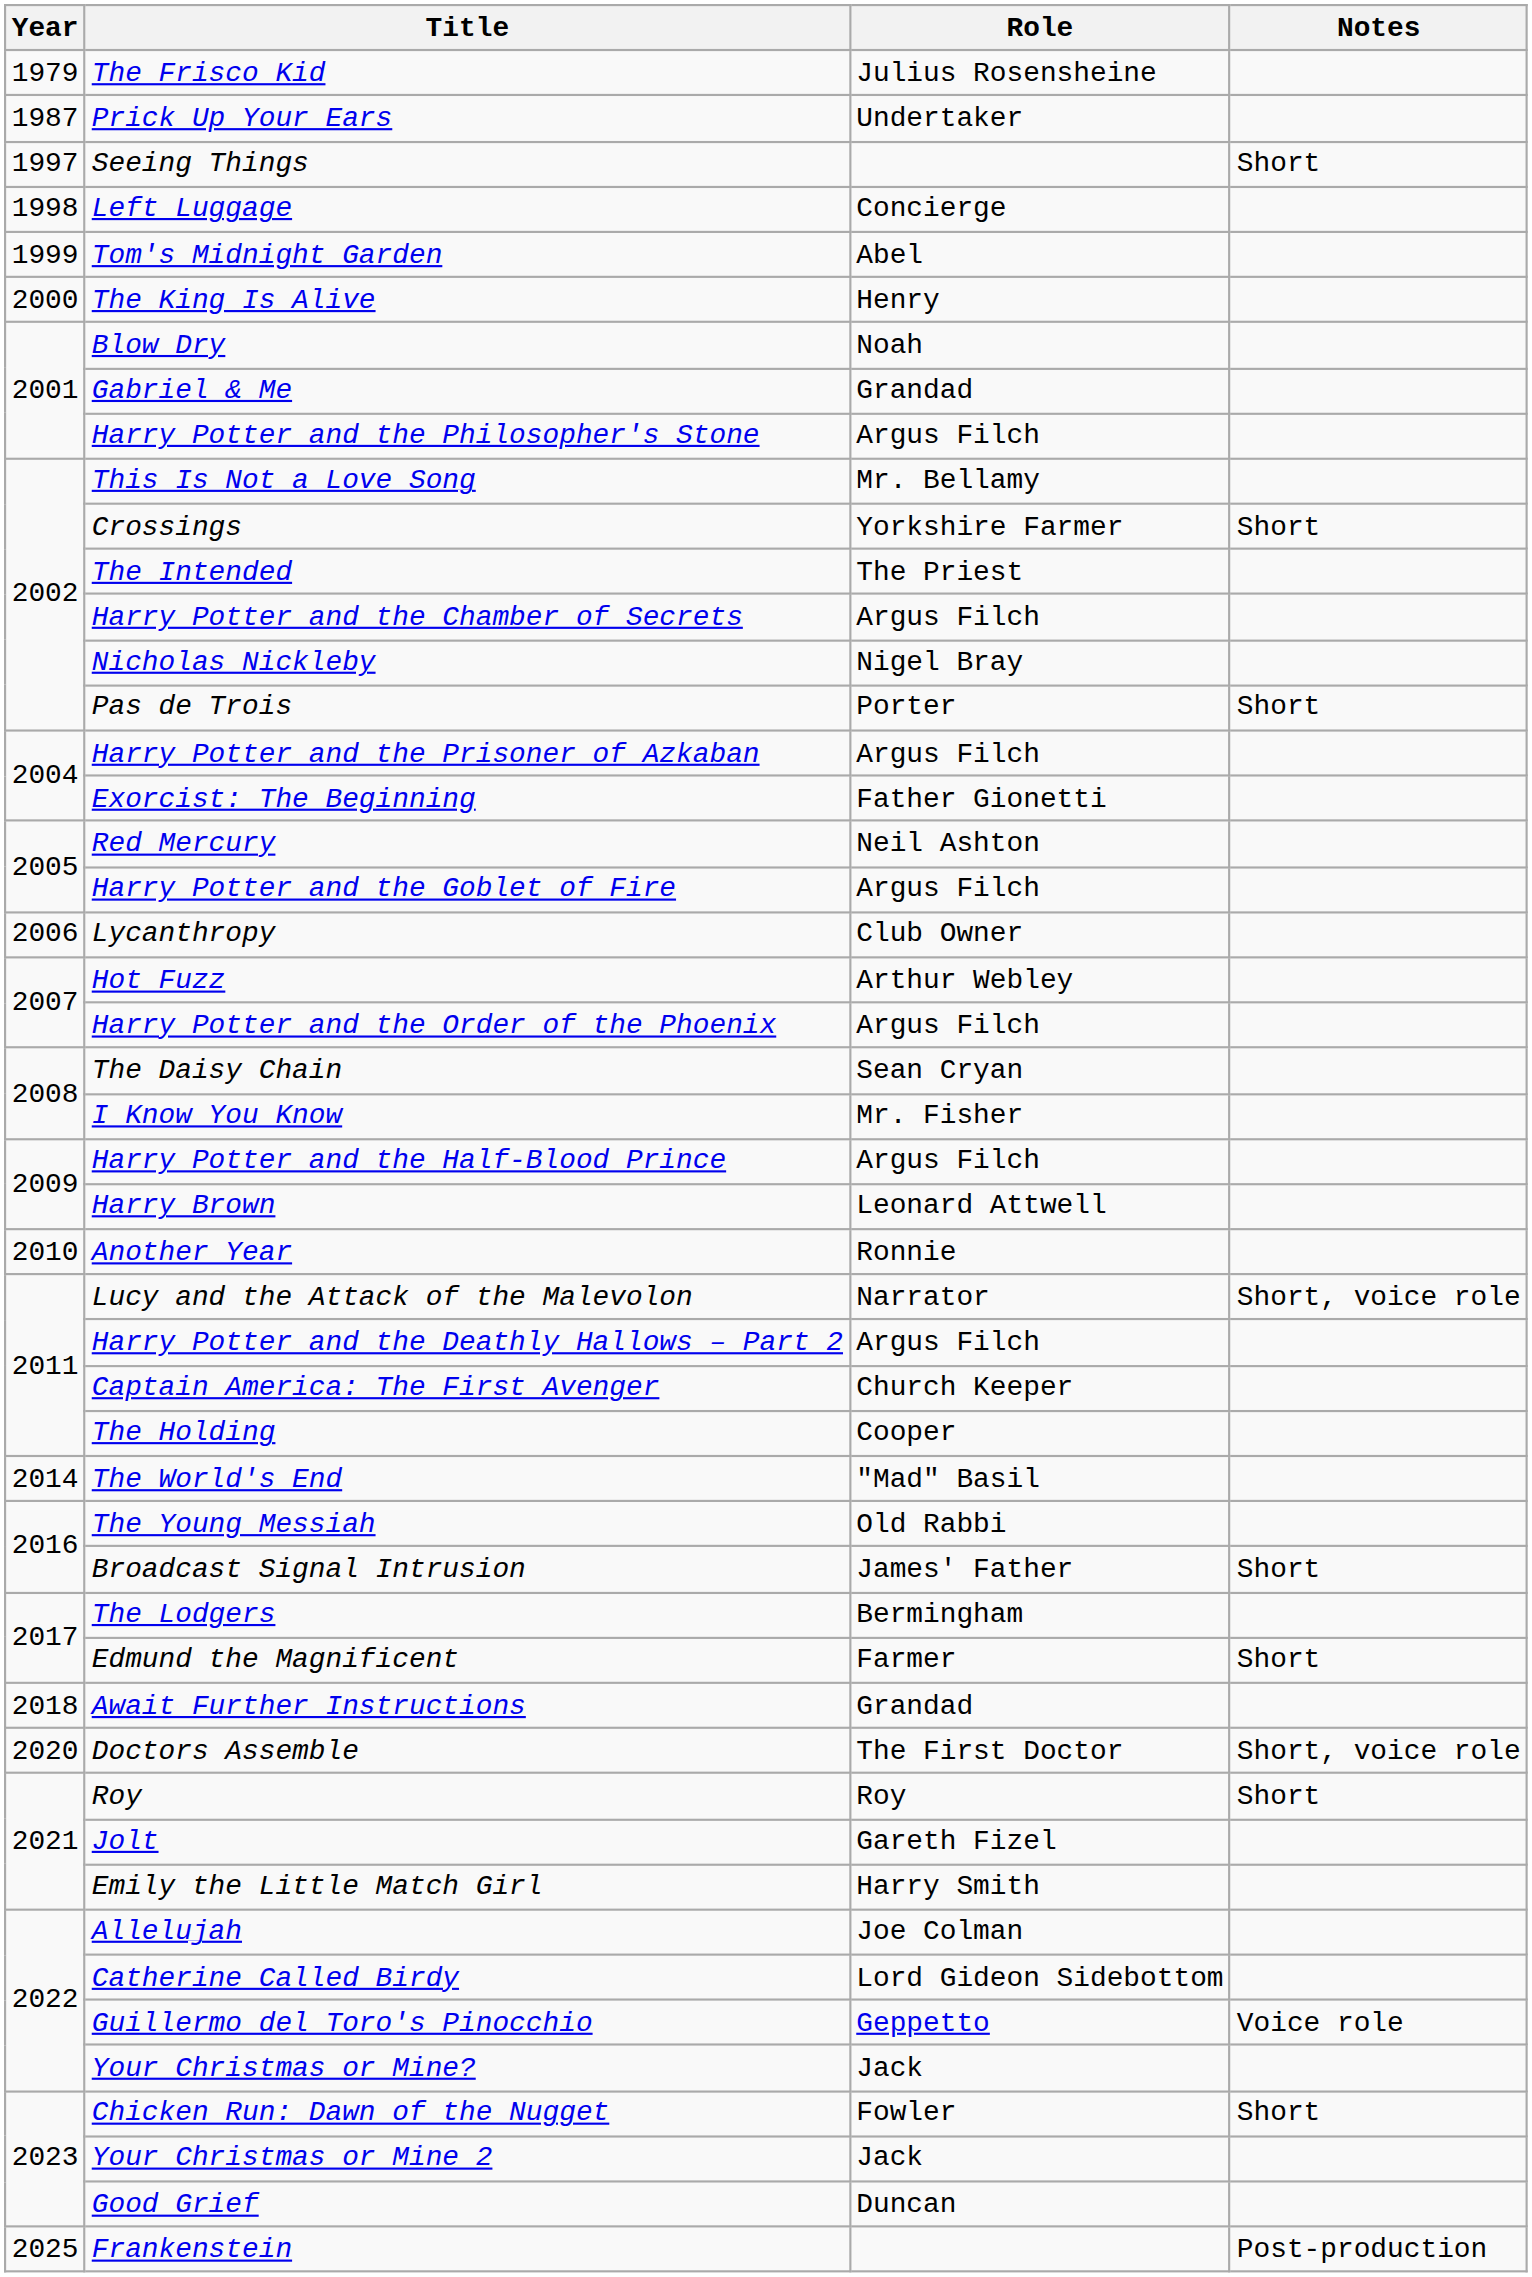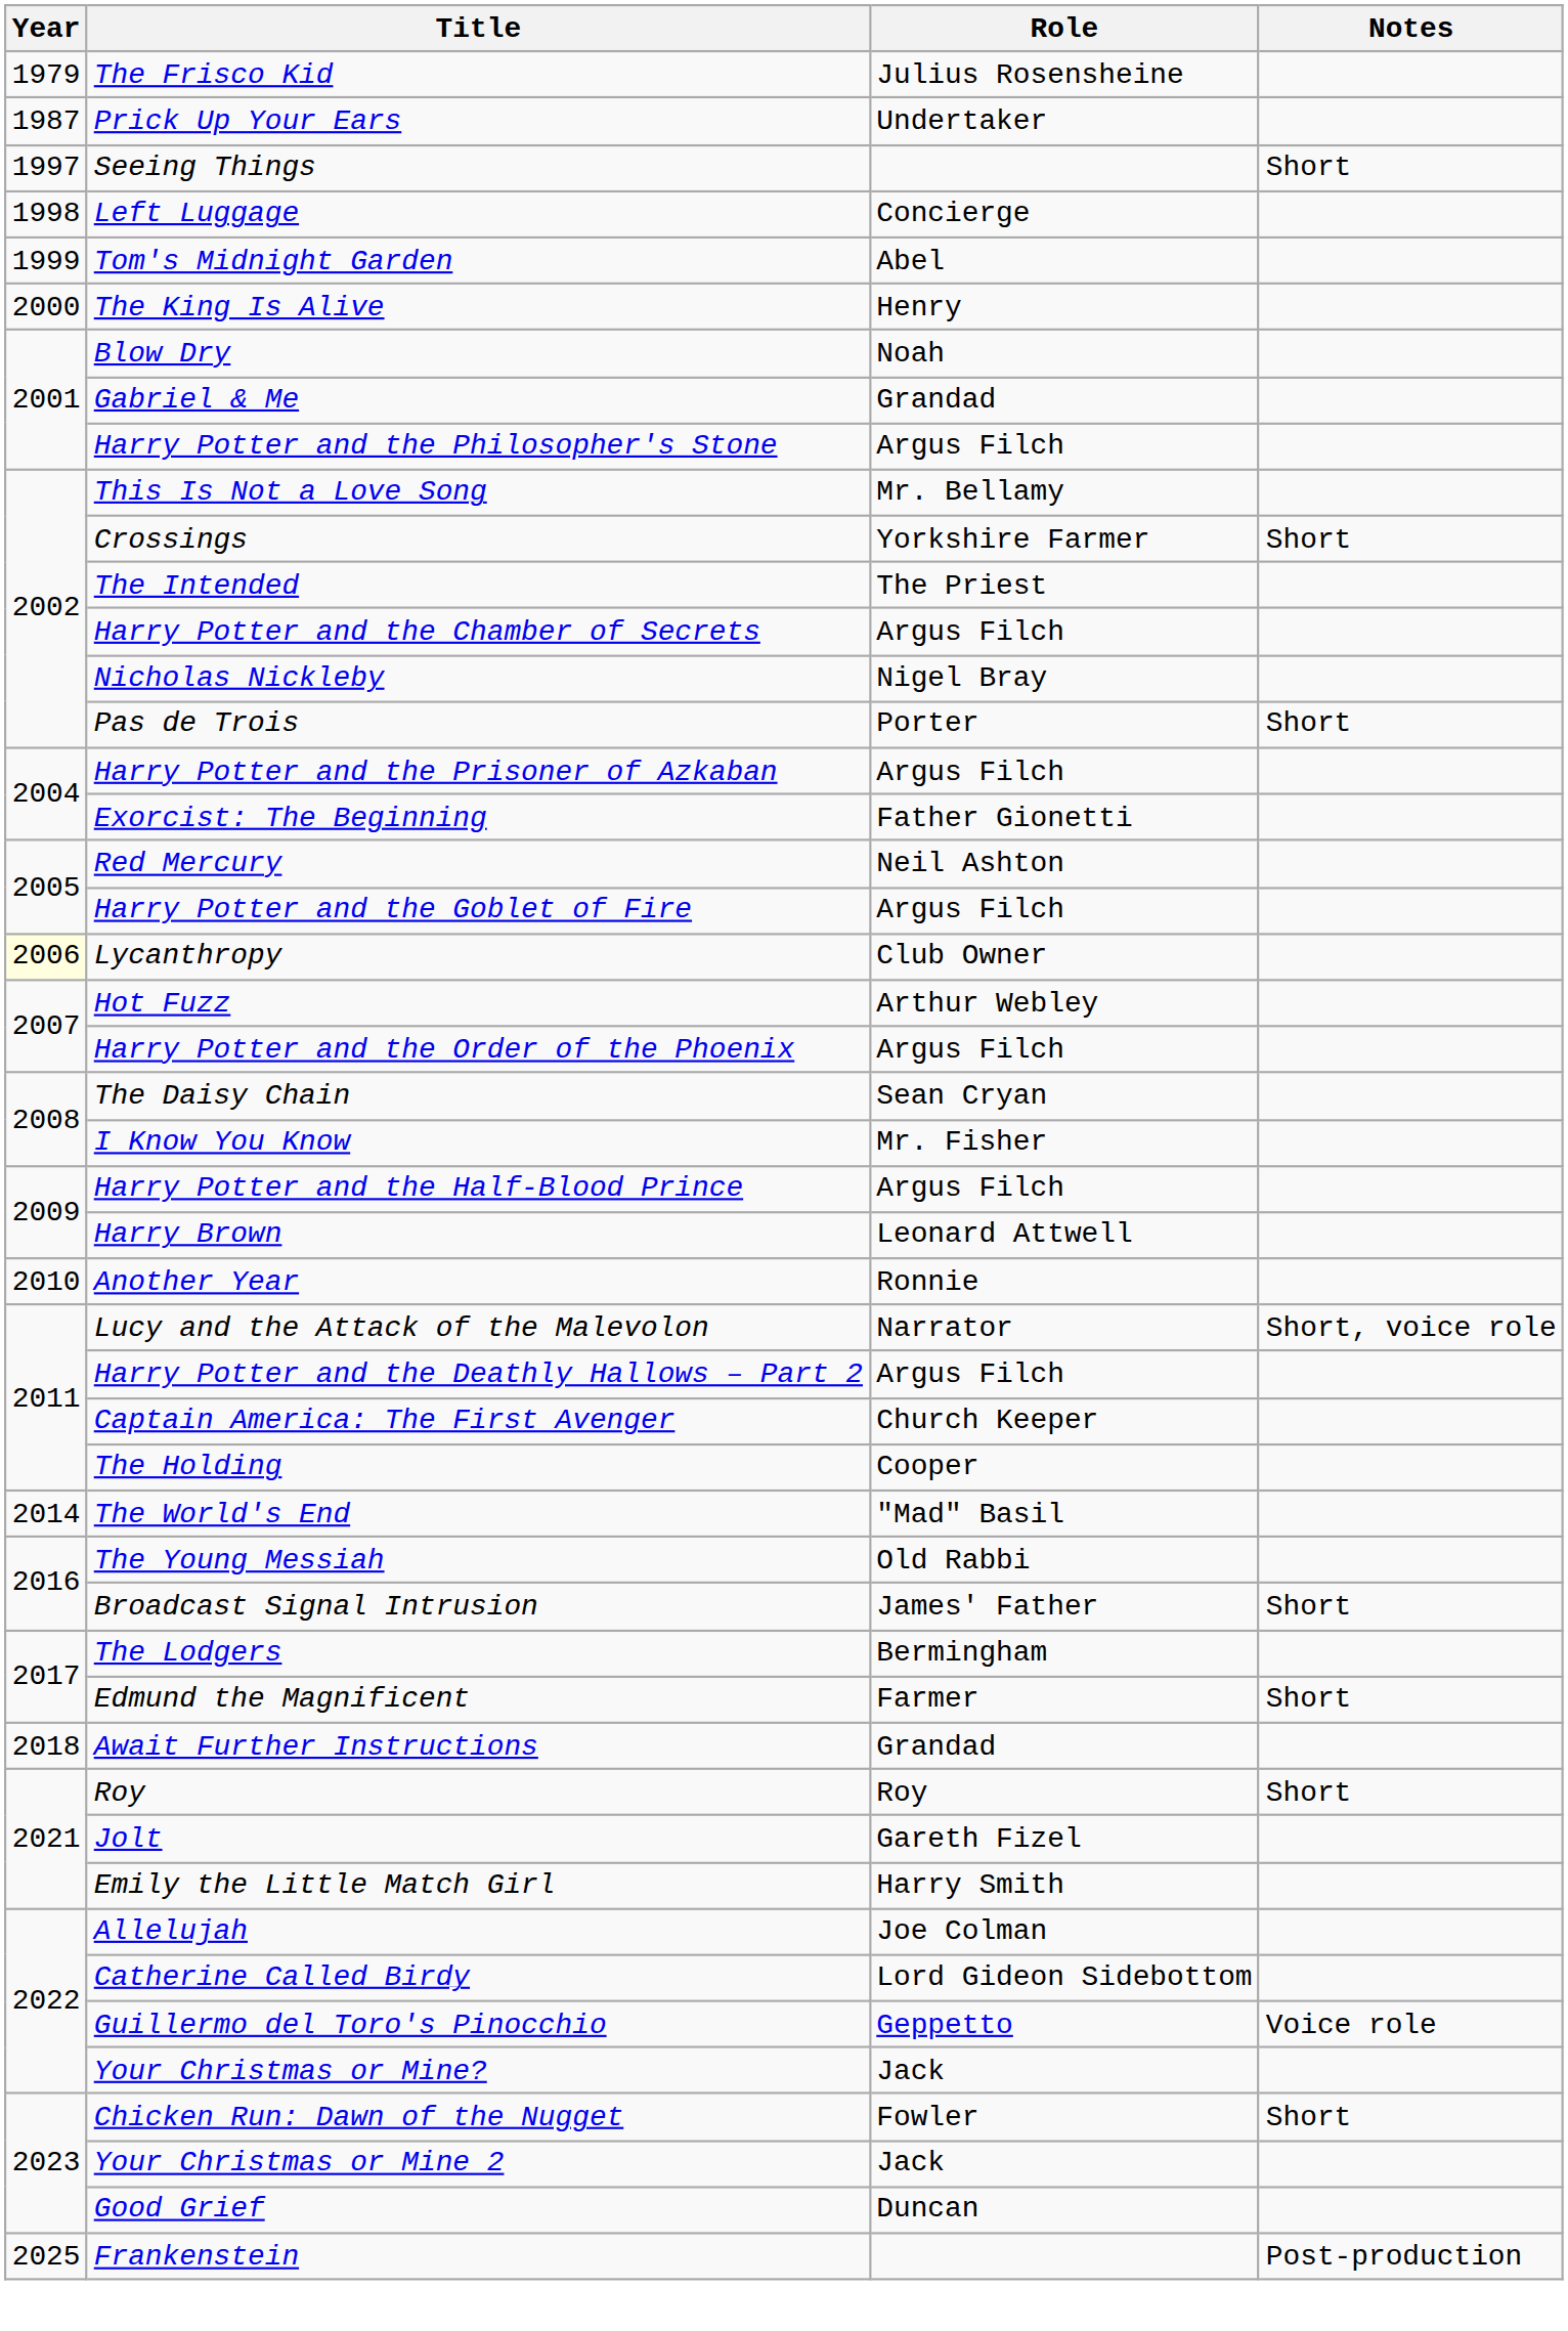Lycanthropy | Year: no background -> lightyellow background
- row: 2020 | Doctors Assemble | The First Doctor | Short, voice role
